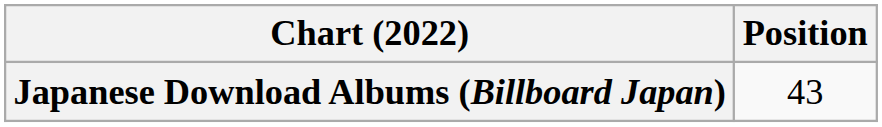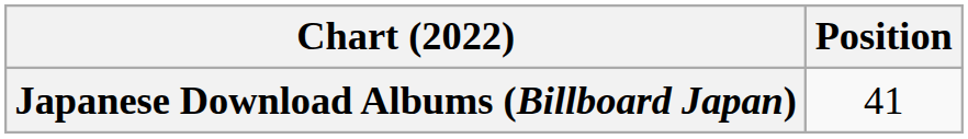Japanese Download Albums (Billboard Japan) | Position: 43 -> 41
